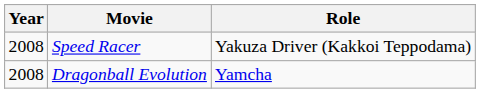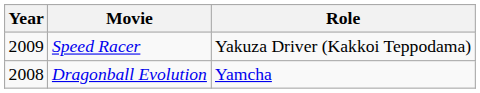Speed Racer | Year: 2008 -> 2009
